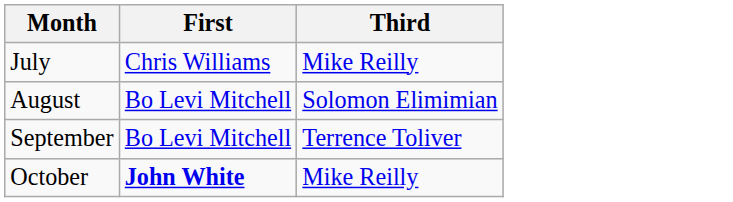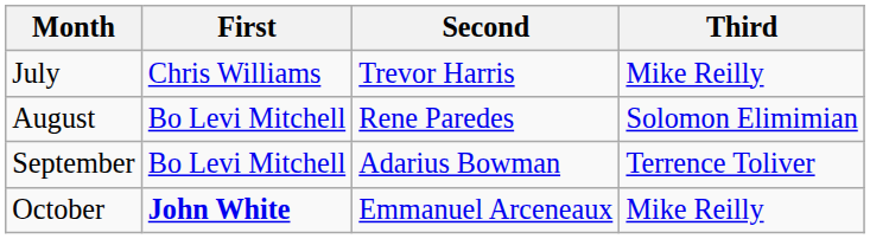+ column: Second | Trevor Harris | Rene Paredes | Adarius Bowman | Emmanuel Arceneaux
